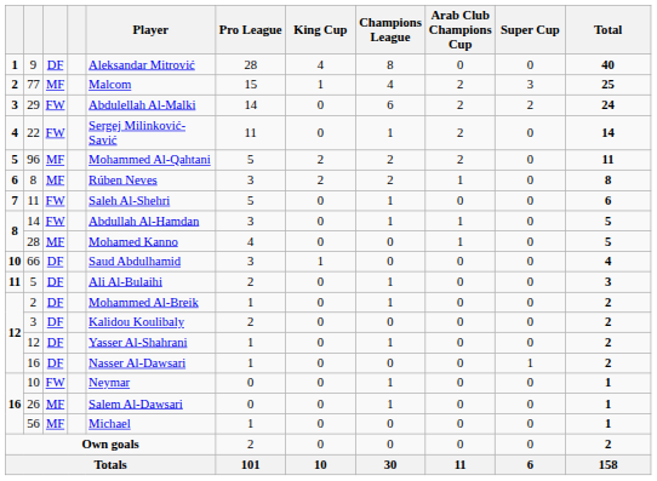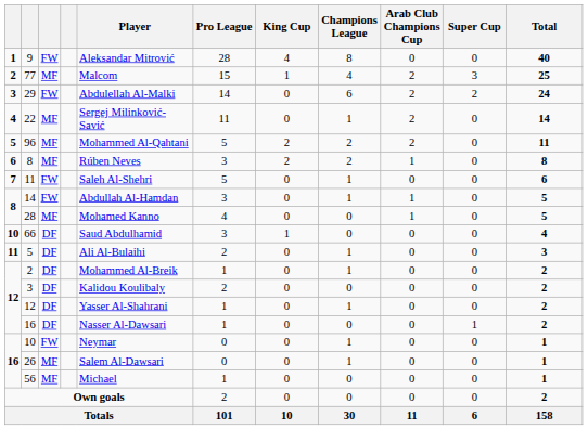9 | column 3: DF -> FW
22 | column 3: FW -> MF
